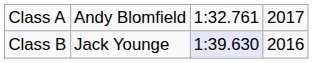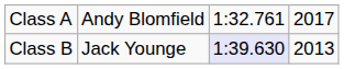Class B | column 4: 2016 -> 2013
